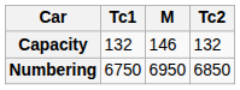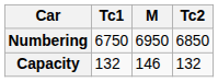rows swapped: Numbering <-> Capacity
